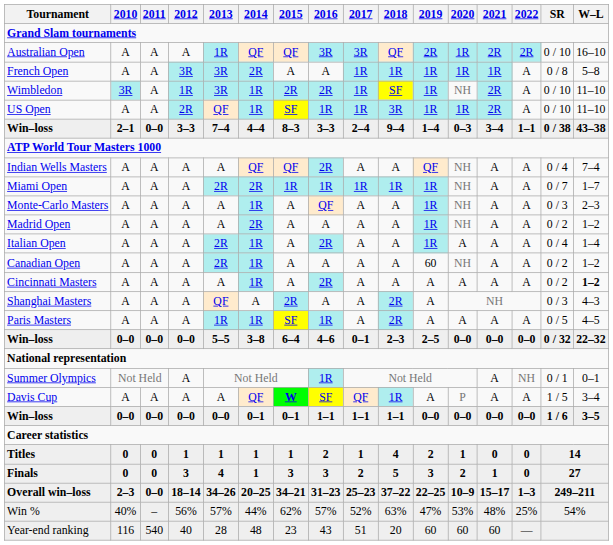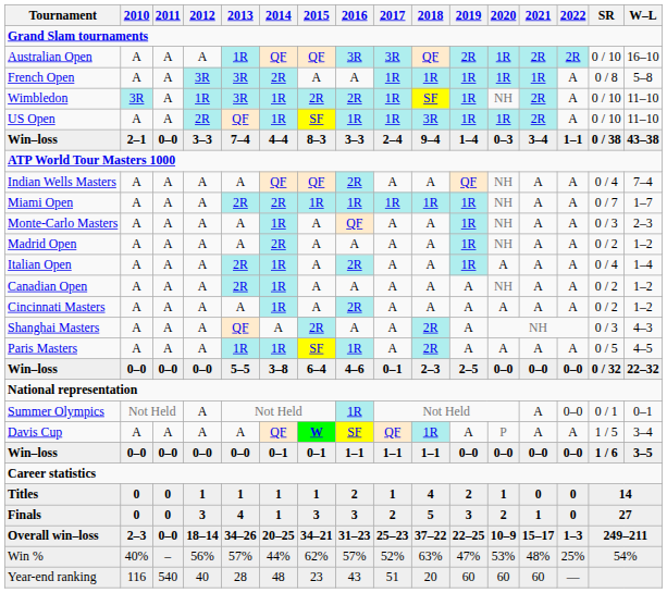Canadian Open | 2019: 60 -> A
Cincinnati Masters | W–L: bold -> normal
Summer Olympics | 2022: NH -> 0–0
